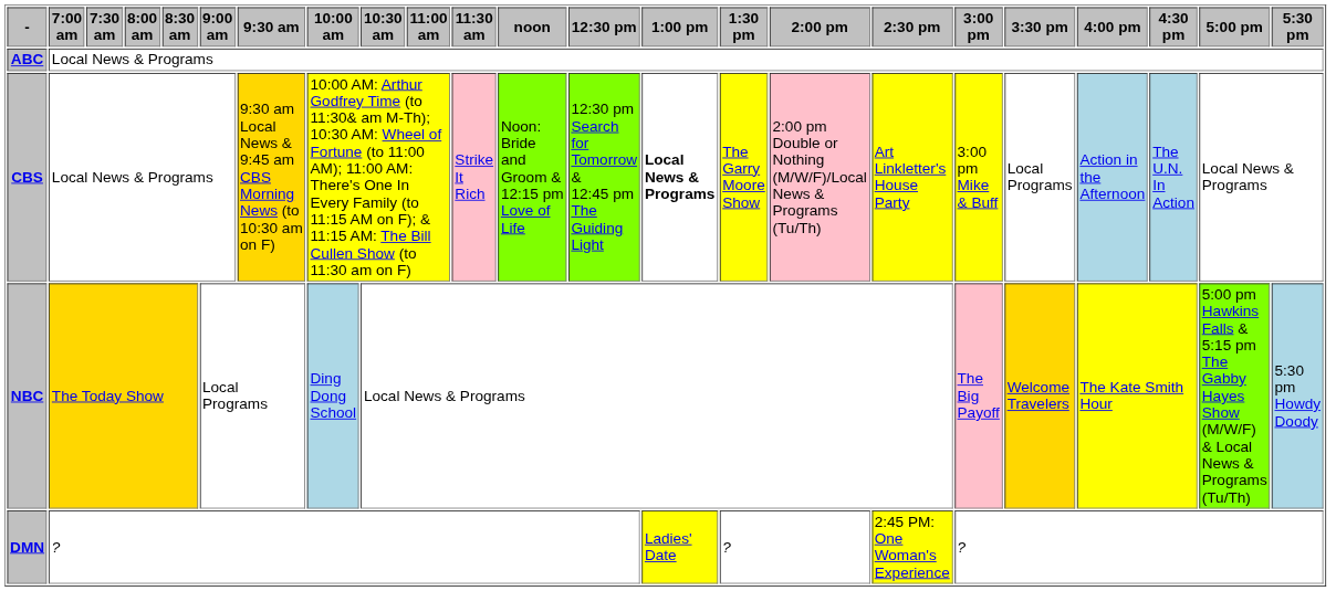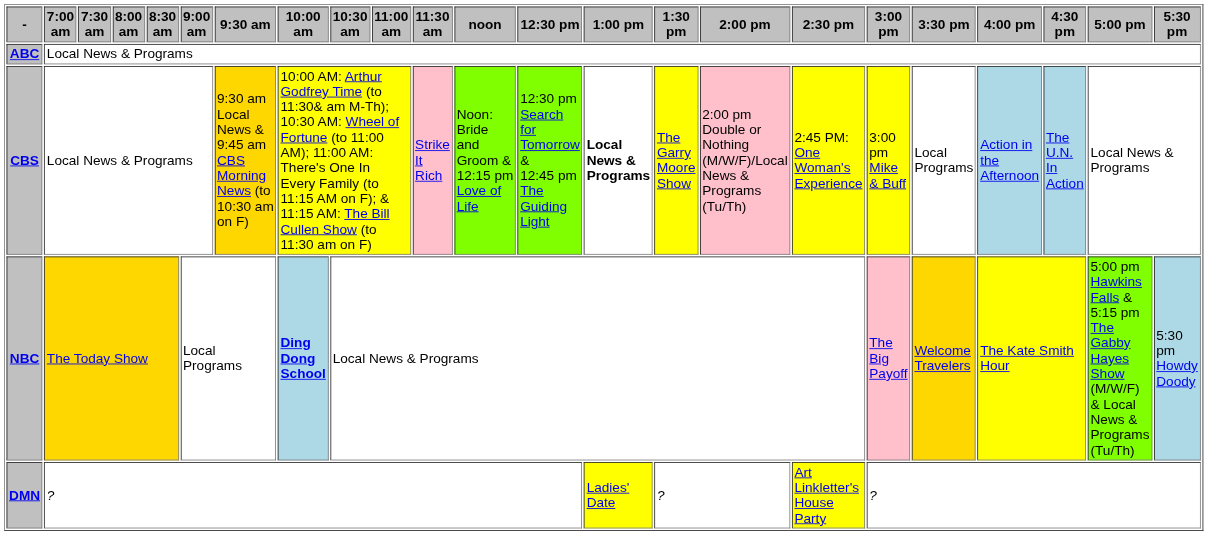CBS | 2:30 pm: Art Linkletter's House Party -> 2:45 PM: One Woman's Experience
NBC | 10:00 am: normal -> bold
DMN | 2:30 pm: 2:45 PM: One Woman's Experience -> Art Linkletter's House Party
